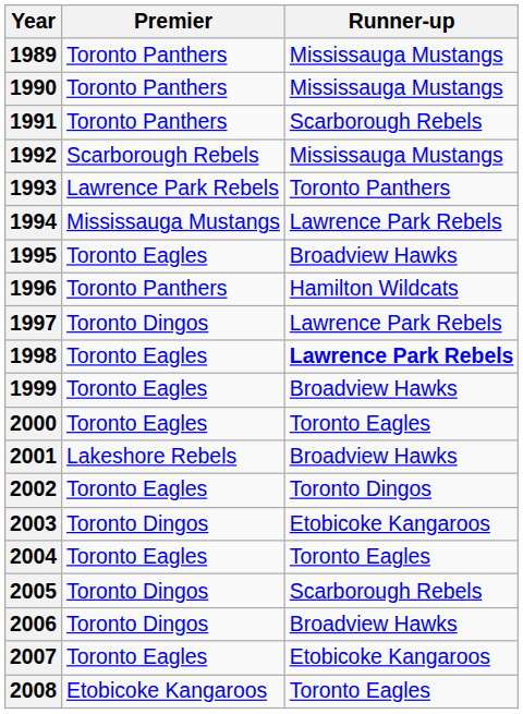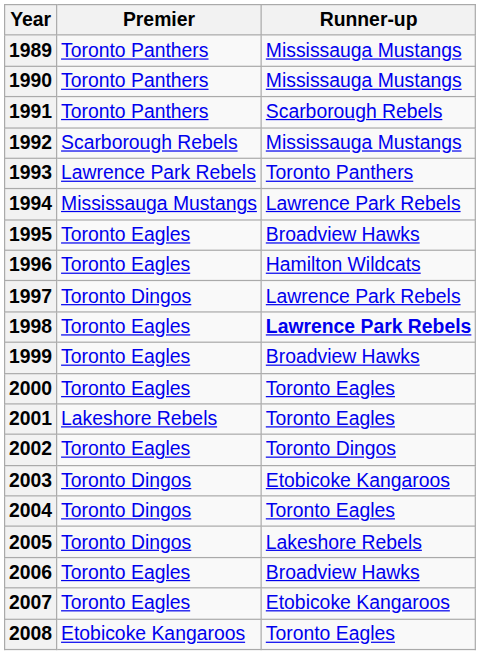1996 | Premier: Toronto Panthers -> Toronto Eagles
2001 | Runner-up: Broadview Hawks -> Toronto Eagles
2004 | Premier: Toronto Eagles -> Toronto Dingos
2005 | Runner-up: Scarborough Rebels -> Lakeshore Rebels
2006 | Premier: Toronto Dingos -> Toronto Eagles
